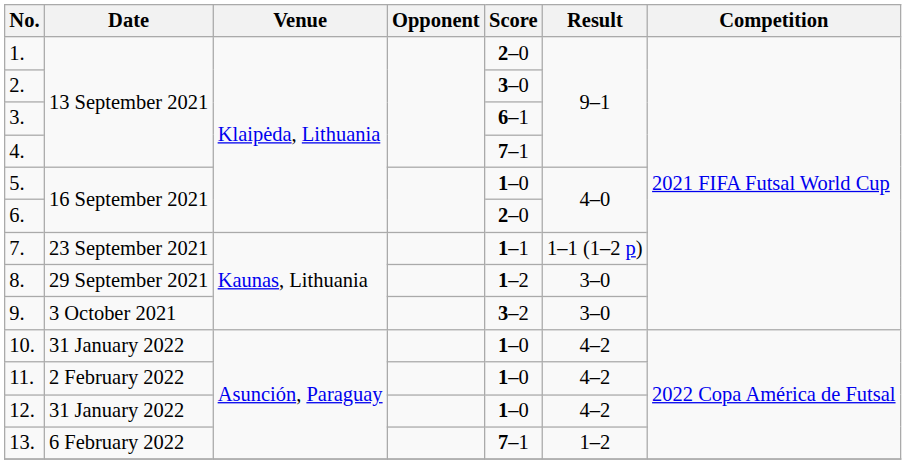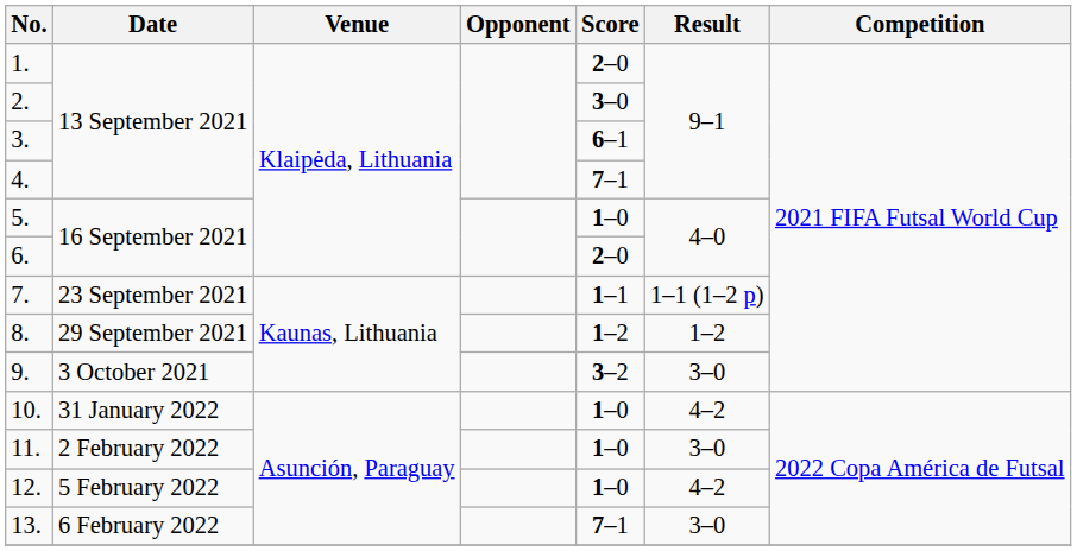8. | Result: 3–0 -> 1–2
11. | Result: 4–2 -> 3–0
12. | Date: 31 January 2022 -> 5 February 2022
13. | Result: 1–2 -> 3–0
